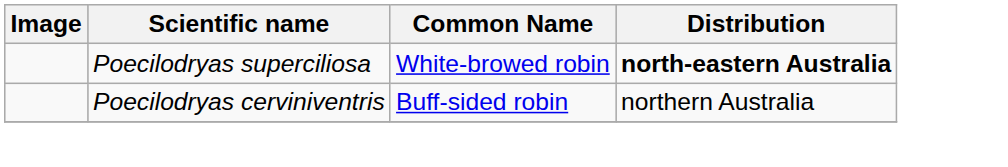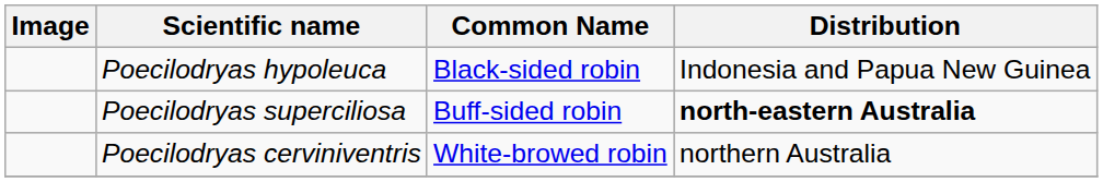+ row: Poecilodryas hypoleuca | Black-sided robin | Indonesia and Papua New Guinea
Poecilodryas superciliosa | Common Name: White-browed robin -> Buff-sided robin
Poecilodryas cerviniventris | Common Name: Buff-sided robin -> White-browed robin
